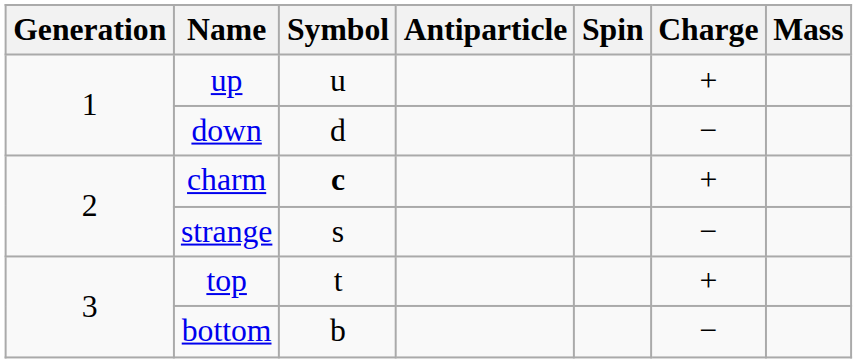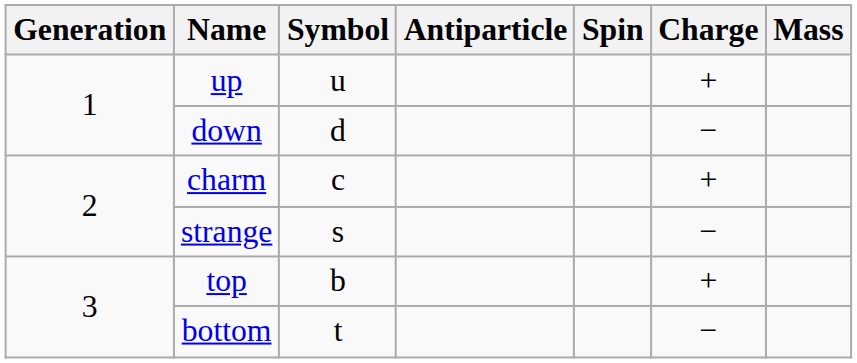charm | Symbol: bold -> normal
top | Symbol: t -> b
bottom | Symbol: b -> t
